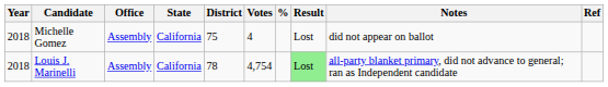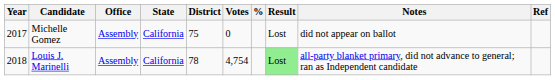Michelle Gomez | Year: 2018 -> 2017
Michelle Gomez | Votes: 4 -> 0
